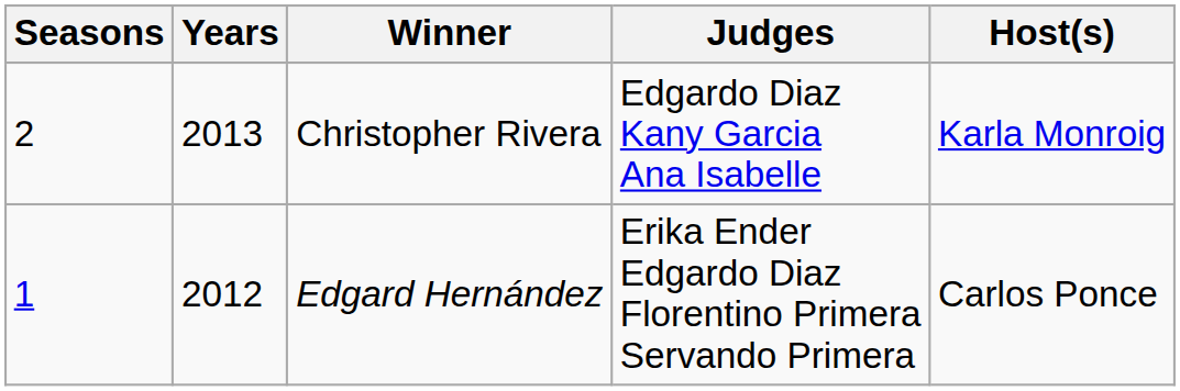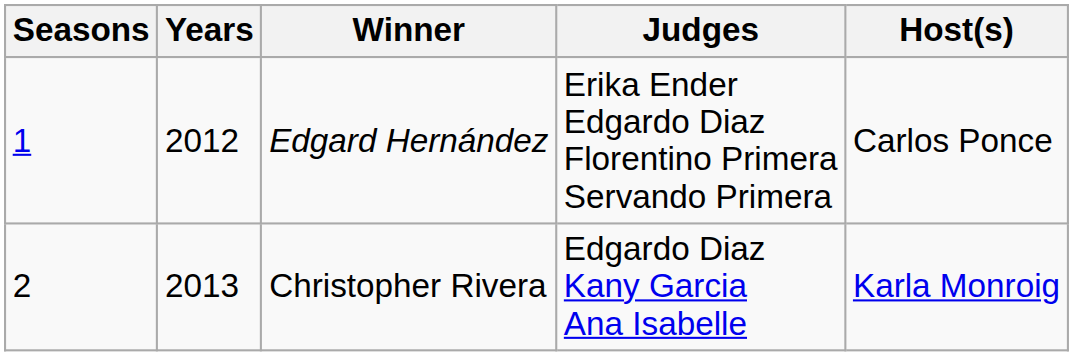rows swapped: Edgard Hernández <-> Christopher Rivera
